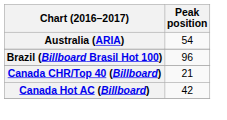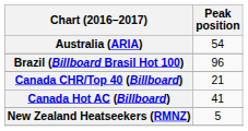Canada Hot AC (Billboard) | Peak position: 42 -> 41
+ row: New Zealand Heatseekers (RMNZ) | 5
